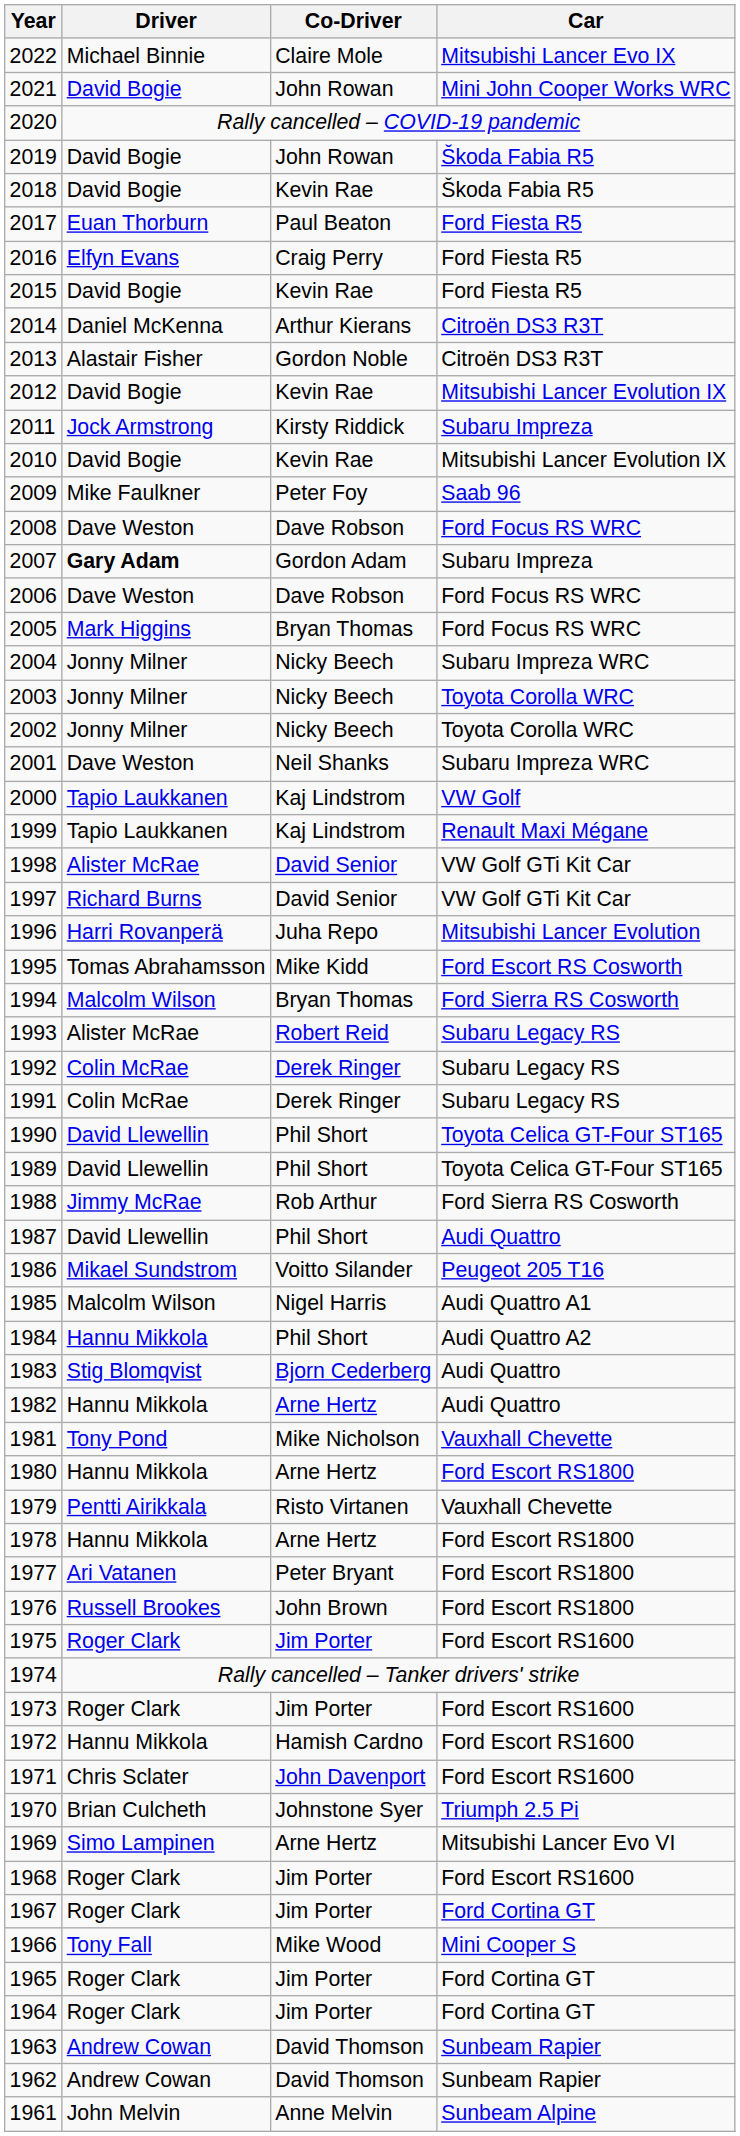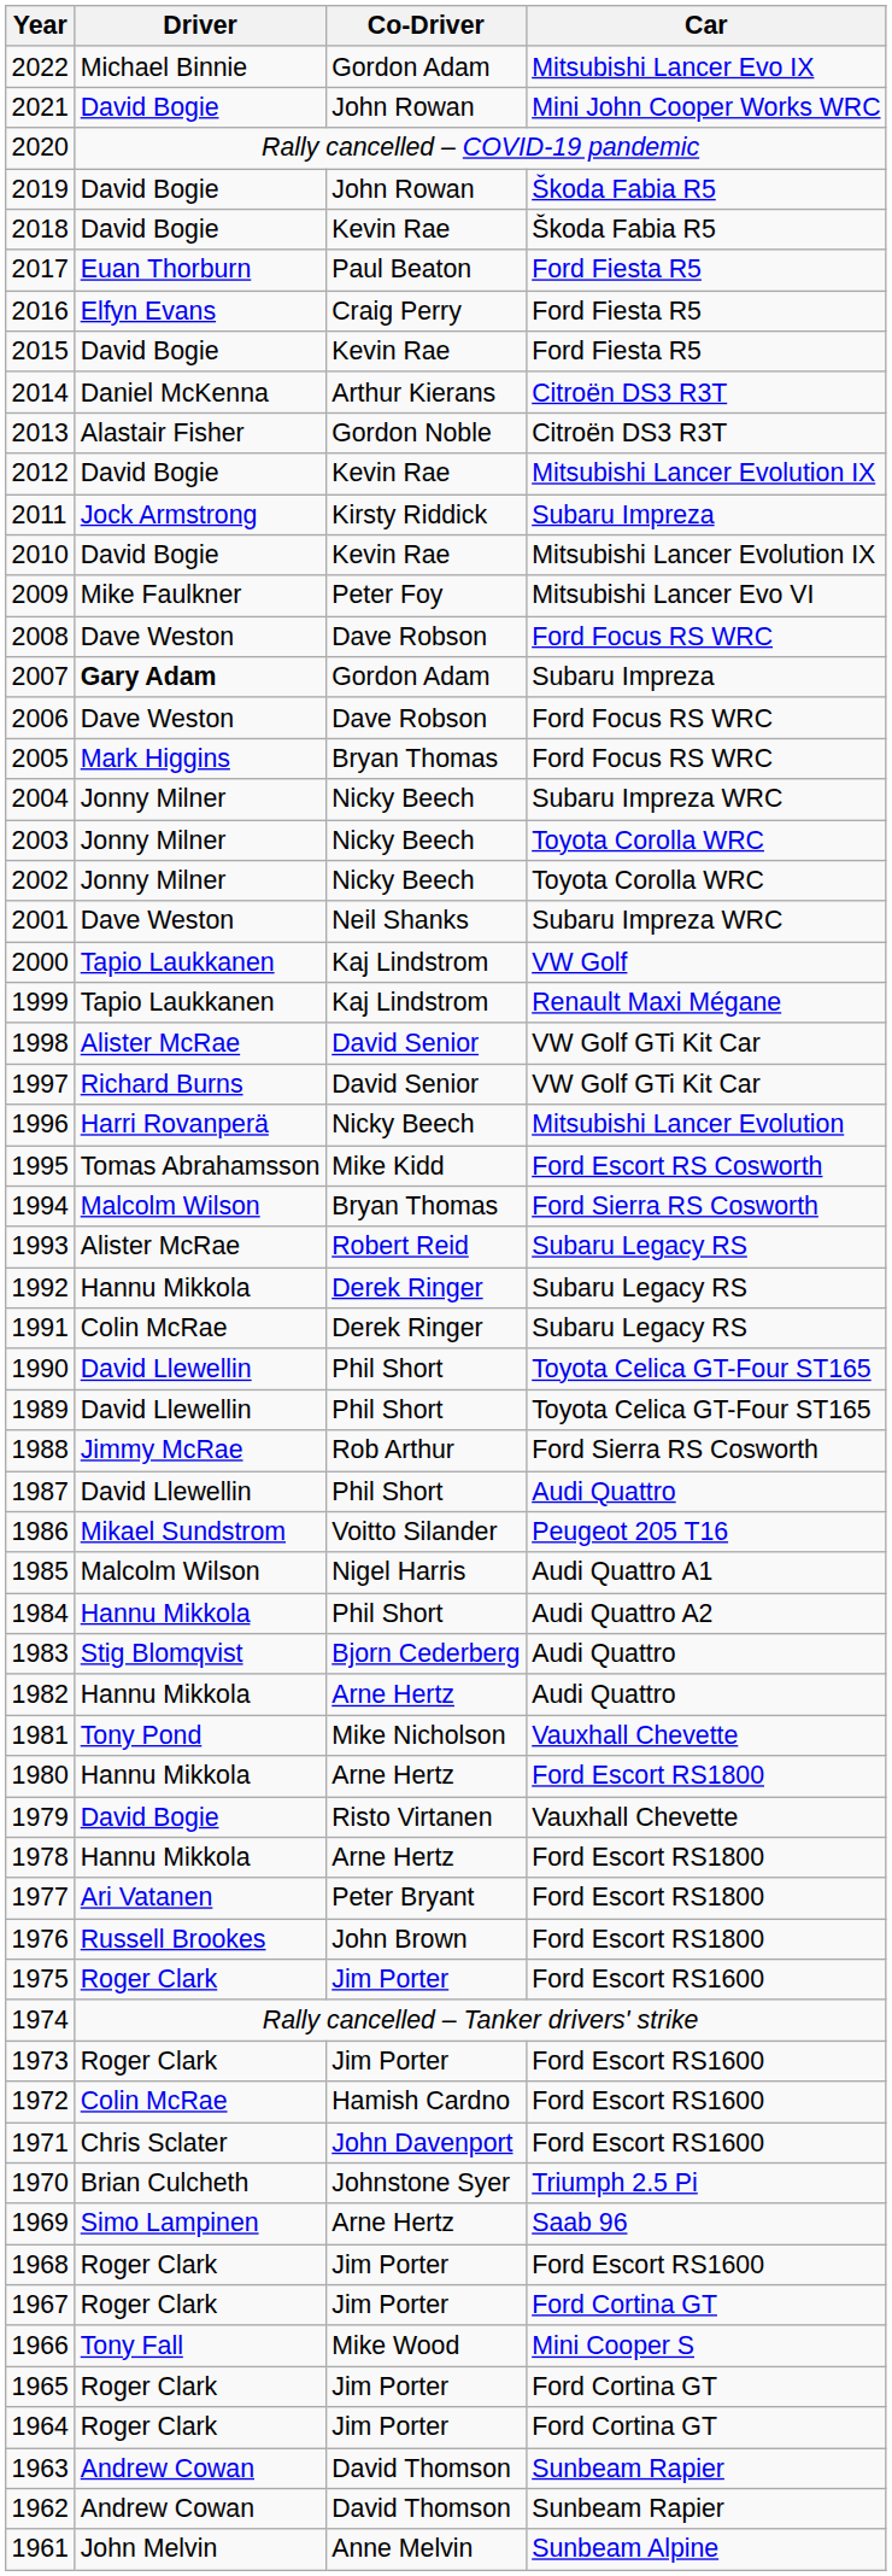2022 | Co-Driver: Claire Mole -> Gordon Adam
2009 | Car: Saab 96 -> Mitsubishi Lancer Evo VI
1996 | Co-Driver: Juha Repo -> Nicky Beech
1992 | Driver: Colin McRae -> Hannu Mikkola
1979 | Driver: Pentti Airikkala -> David Bogie
1972 | Driver: Hannu Mikkola -> Colin McRae
1969 | Car: Mitsubishi Lancer Evo VI -> Saab 96
